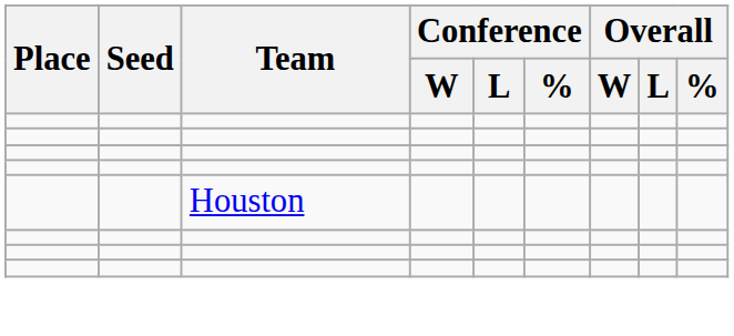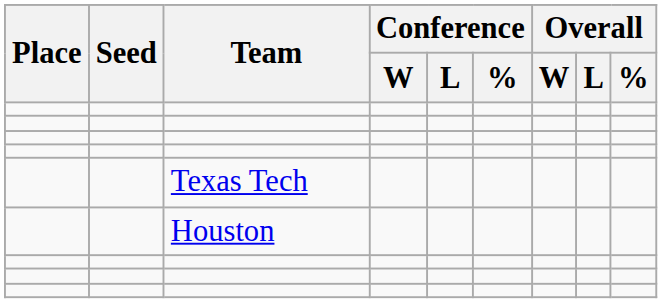+ row: Texas Tech
